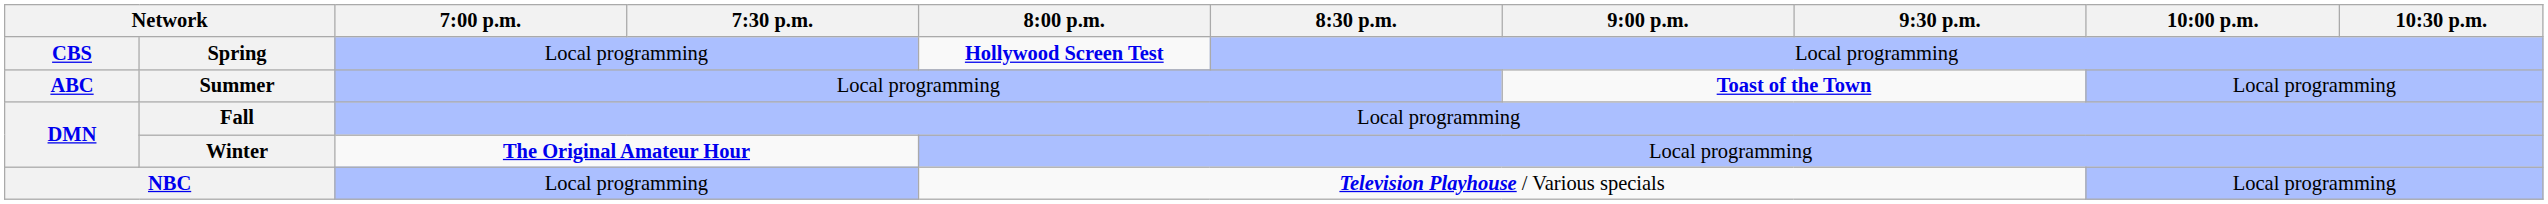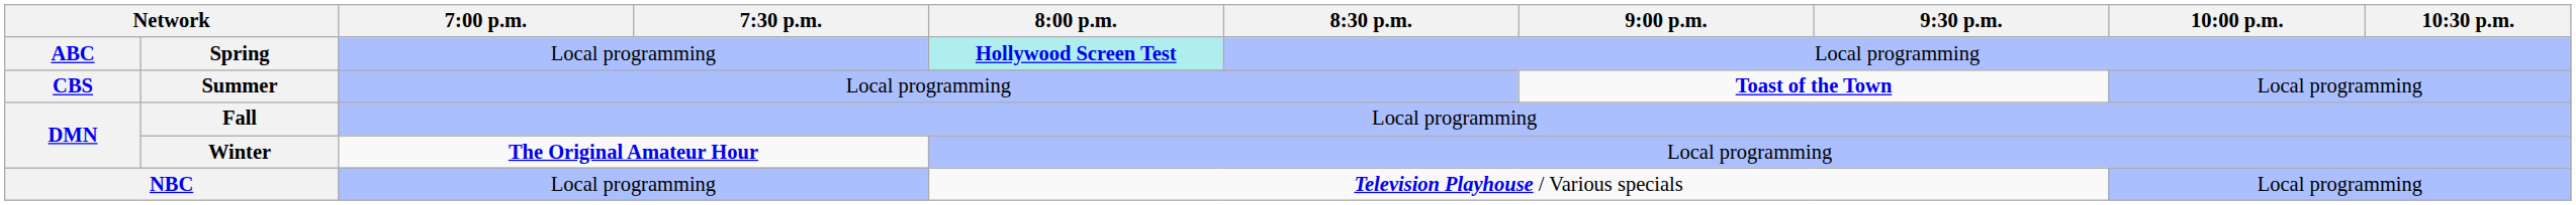Spring | column 1: CBS -> ABC
Spring | 8:00 p.m.: no background -> paleturquoise background
Summer | column 1: ABC -> CBS
